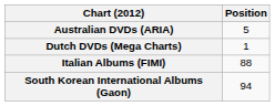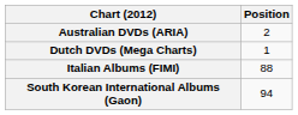Australian DVDs (ARIA) | Position: 5 -> 2
